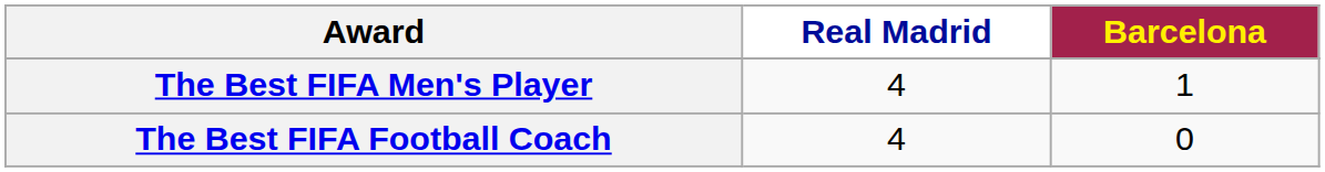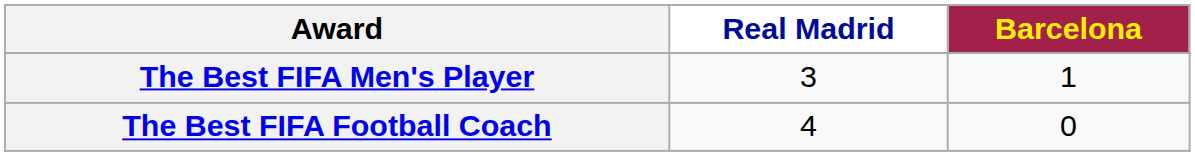The Best FIFA Men's Player | Real Madrid: 4 -> 3
